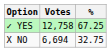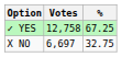X NO | Votes: 6,694 -> 6,697
